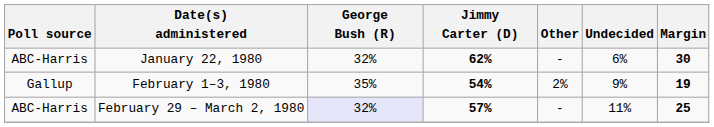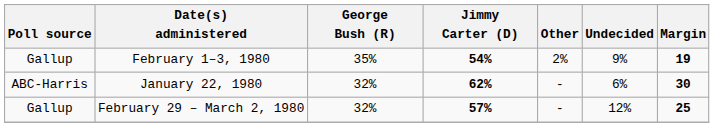rows swapped: January 22, 1980 <-> February 1–3, 1980
February 29 – March 2, 1980 | Poll source: ABC-Harris -> Gallup
February 29 – March 2, 1980 | George Bush (R): lavender background -> no background
February 29 – March 2, 1980 | Undecided: 11% -> 12%
